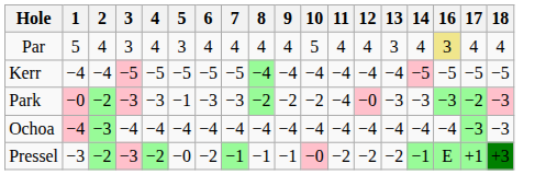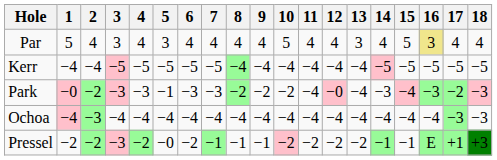+ column: 15 | 5 | −5 | −4 | −4 | −1
Park | 13: −3 -> −4
Pressel | 1: −3 -> −2
Pressel | 10: −0 -> −2
